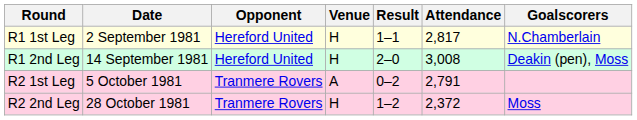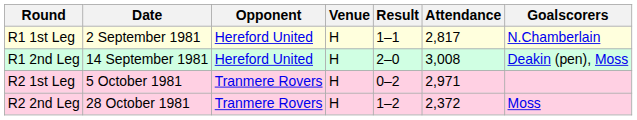R2 1st Leg | Venue: A -> H
R2 1st Leg | Attendance: 2,791 -> 2,971
